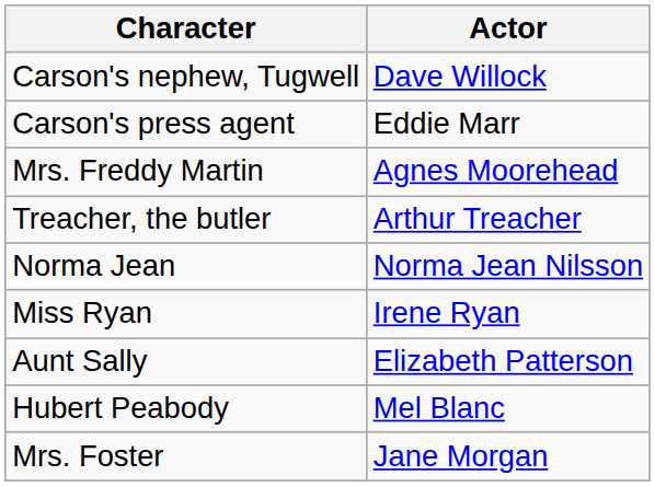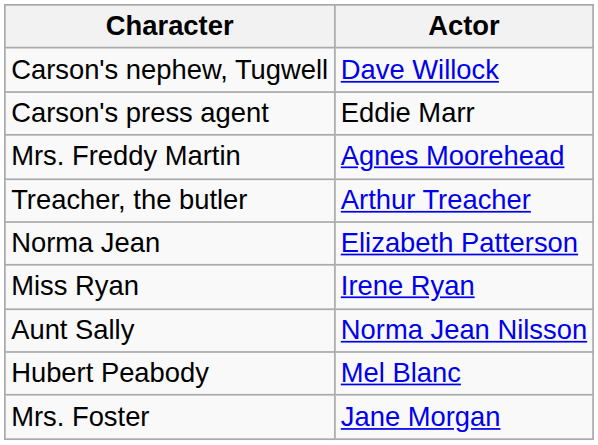Norma Jean | Actor: Norma Jean Nilsson -> Elizabeth Patterson
Aunt Sally | Actor: Elizabeth Patterson -> Norma Jean Nilsson
